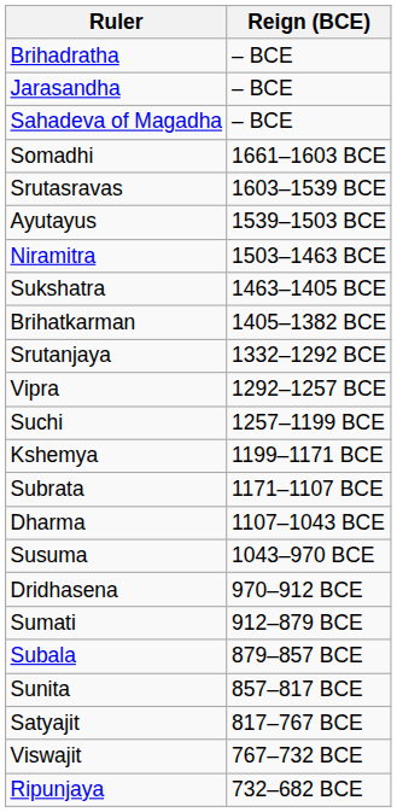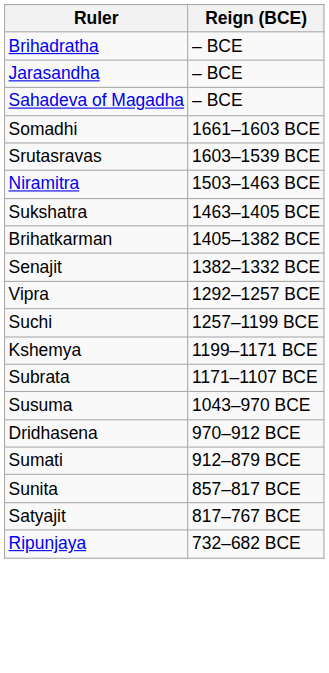- row: Ayutayus | 1539–1503 BCE
+ row: Senajit | 1382–1332 BCE
- row: Srutanjaya | 1332–1292 BCE
- row: Dharma | 1107–1043 BCE
- row: Subala | 879–857 BCE
- row: Viswajit | 767–732 BCE
